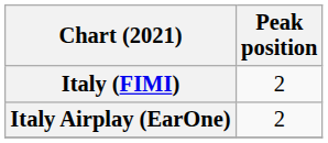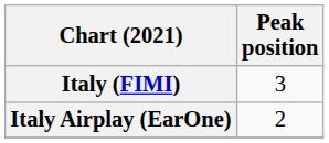Italy (FIMI) | Peak position: 2 -> 3
